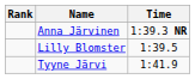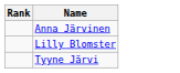- column: Time | 1:39.3 NR | 1:39.5 | 1:41.9
